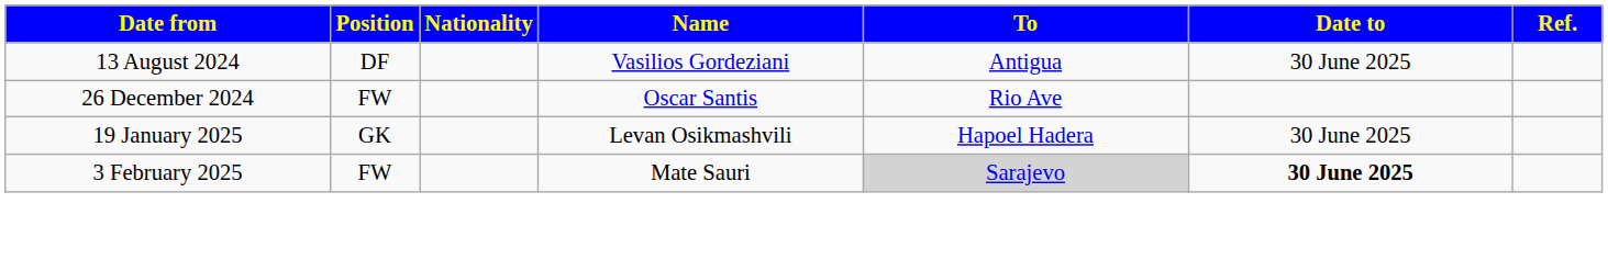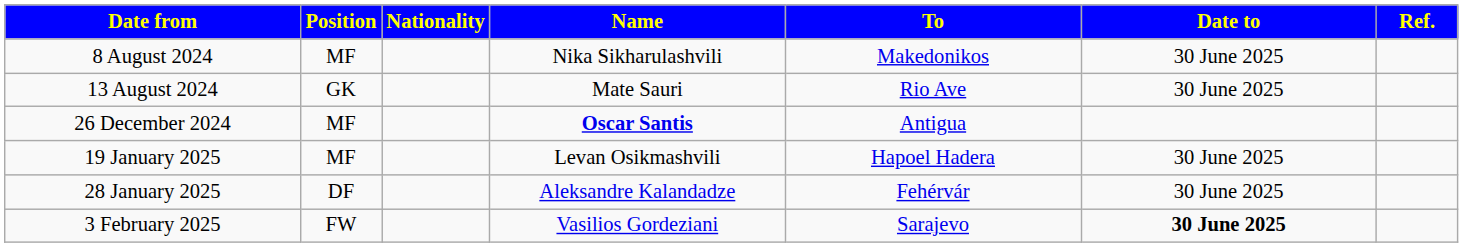+ row: 8 August 2024 | MF | Nika Sikharulashvili | Makedonikos | 30 June 2025
13 August 2024 | Position: DF -> GK
13 August 2024 | Name: Vasilios Gordeziani -> Mate Sauri
13 August 2024 | To: Antigua -> Rio Ave
26 December 2024 | Position: FW -> MF
26 December 2024 | Name: normal -> bold
26 December 2024 | To: Rio Ave -> Antigua
19 January 2025 | Position: GK -> MF
+ row: 28 January 2025 | DF | Aleksandre Kalandadze | Fehérvár | 30 June 2025
3 February 2025 | Name: Mate Sauri -> Vasilios Gordeziani
3 February 2025 | To: lightgrey background -> no background
